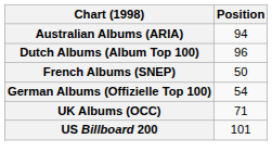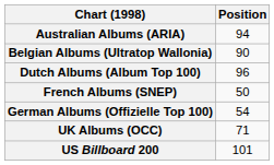+ row: Belgian Albums (Ultratop Wallonia) | 90
